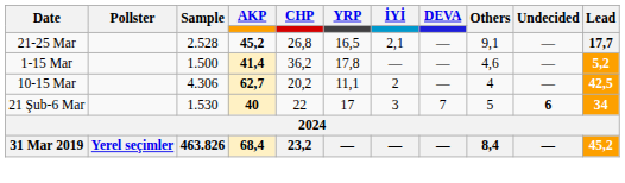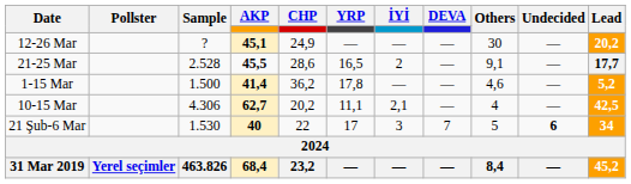+ row: 12-26 Mar | ? | 45,1 | 24,9 | — | — | — | 30 | — | 20,2
21-25 Mar | AKP: 45,2 -> 45,5
21-25 Mar | CHP: 26,8 -> 28,6
21-25 Mar | İYİ: 2,1 -> 2
10-15 Mar | İYİ: 2 -> 2,1
